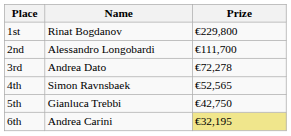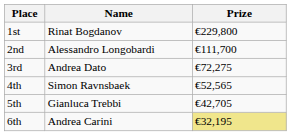3rd | Prize: €72,278 -> €72,275
5th | Prize: €42,750 -> €42,705
